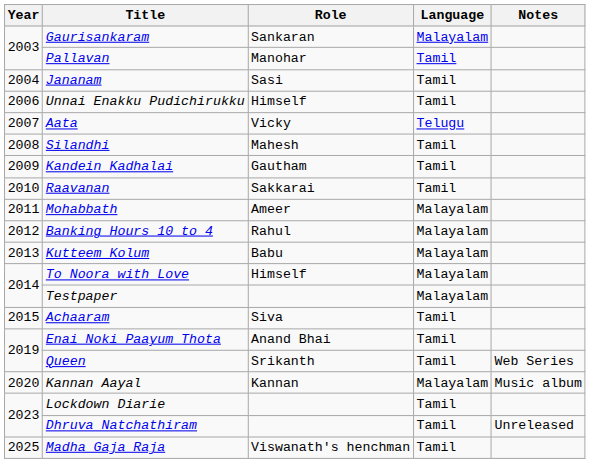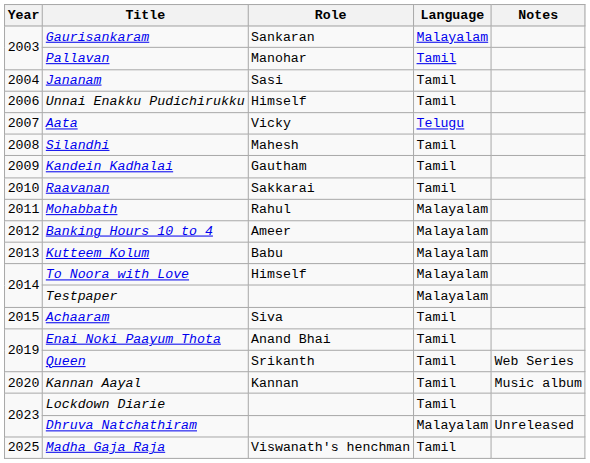Mohabbath | Role: Ameer -> Rahul
Banking Hours 10 to 4 | Role: Rahul -> Ameer
Kannan Aayal | Language: Malayalam -> Tamil
Dhruva Natchathiram | Language: Tamil -> Malayalam
